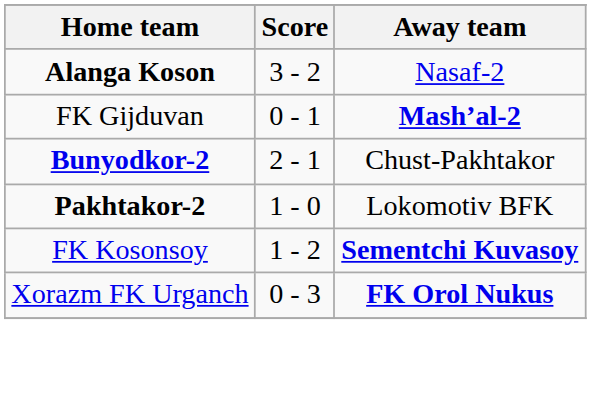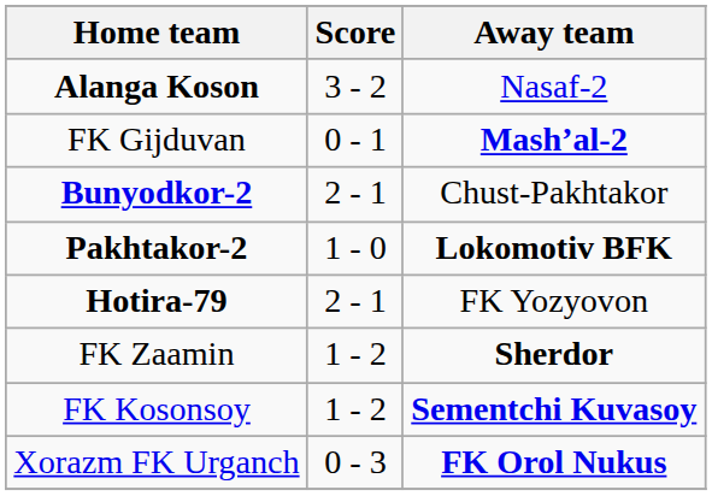Pakhtakor-2 | Away team: normal -> bold
+ row: Hotira-79 | 2 - 1 | FK Yozyovon
+ row: FK Zaamin | 1 - 2 | Sherdor
